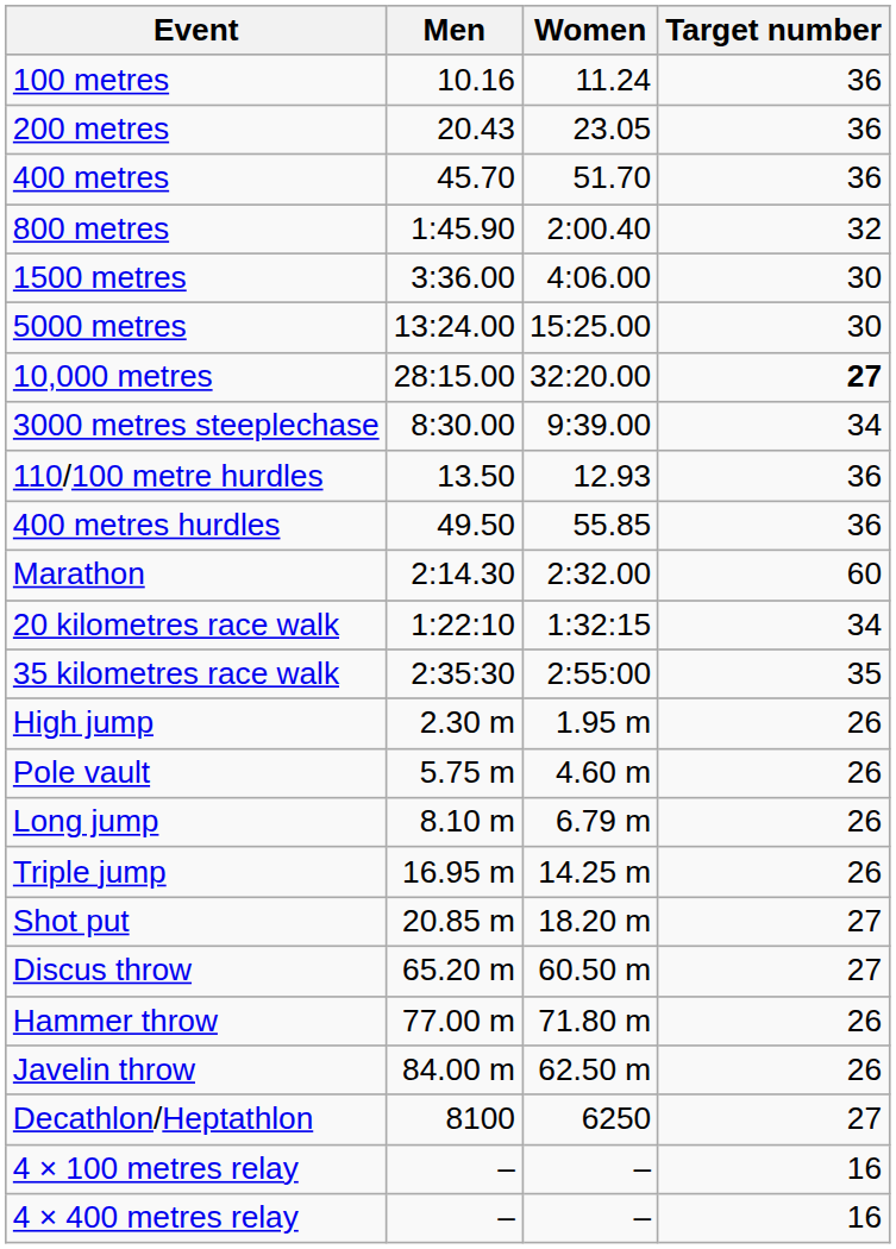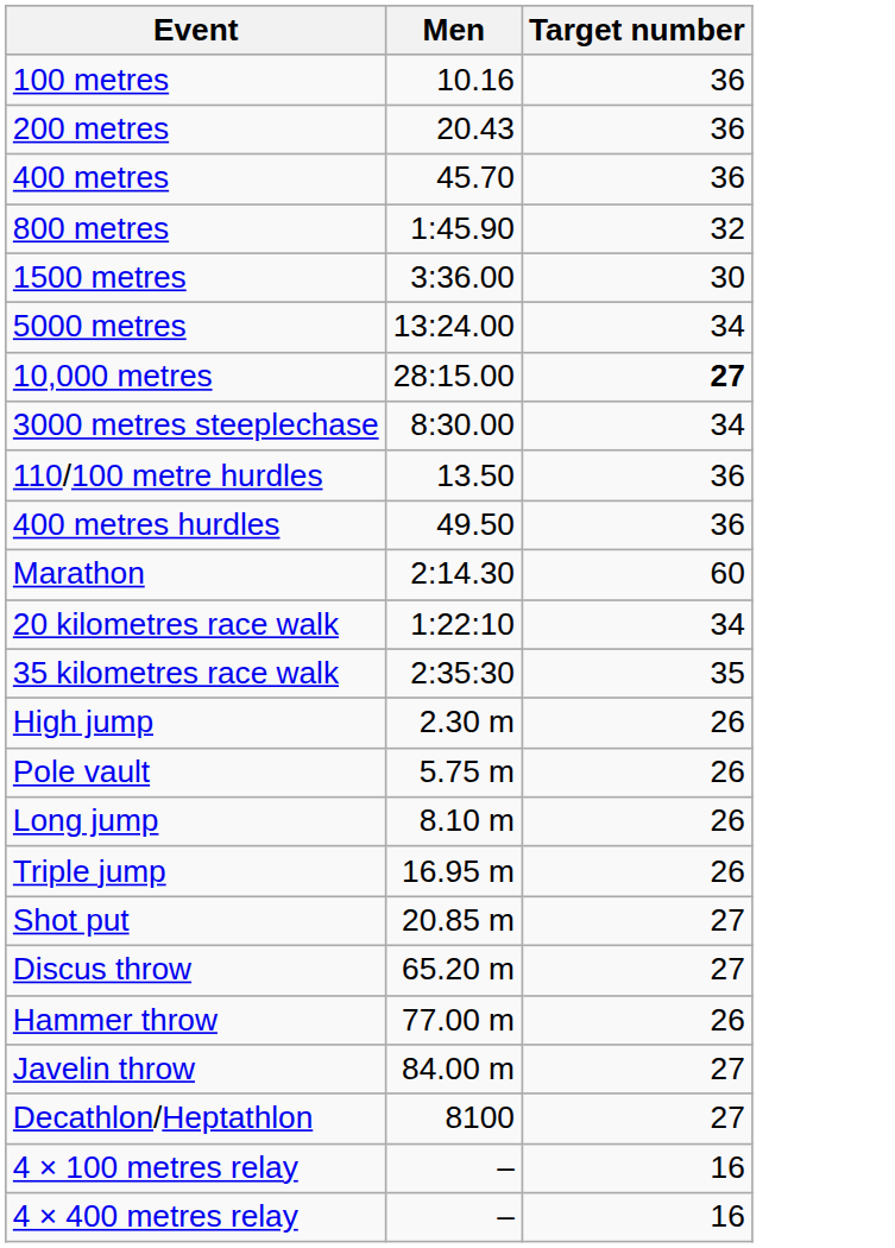- column: Women | 11.24 | 23.05 | 51.70 | 2:00.40 | 4:06.00 | 15:25.00 | 32:20.00 | 9:39.00 | 12.93 | 55.85 | 2:32.00 | 1:32:15 | 2:55:00 | 1.95 m | 4.60 m | 6.79 m | 14.25 m | 18.20 m | 60.50 m | 71.80 m | 62.50 m | 6250 | – | –
5000 metres | Target number: 30 -> 34
Javelin throw | Target number: 26 -> 27
